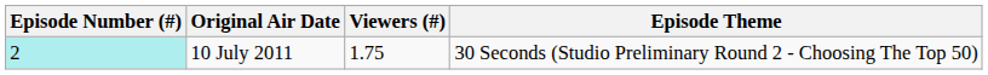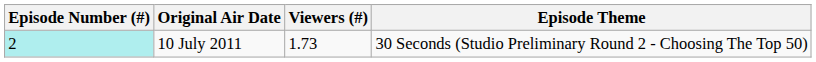10 July 2011 | Viewers (#): 1.75 -> 1.73
